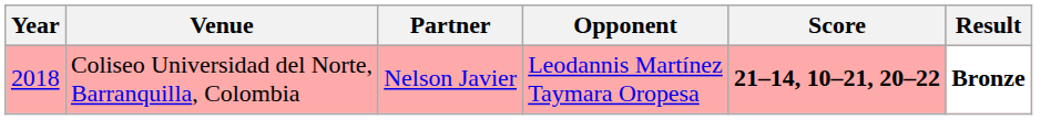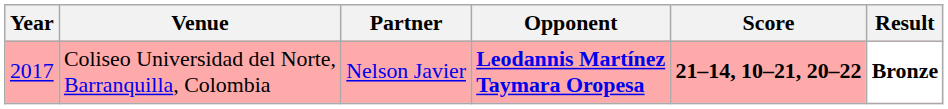Coliseo Universidad del Norte, Barranquilla, Colombia | Year: 2018 -> 2017
Coliseo Universidad del Norte, Barranquilla, Colombia | Opponent: normal -> bold
